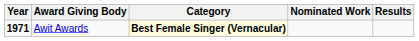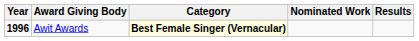Awit Awards | Year: 1971 -> 1996
